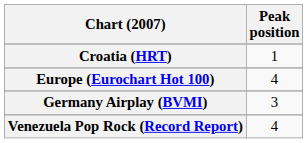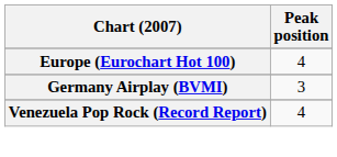- row: Croatia (HRT) | 1
